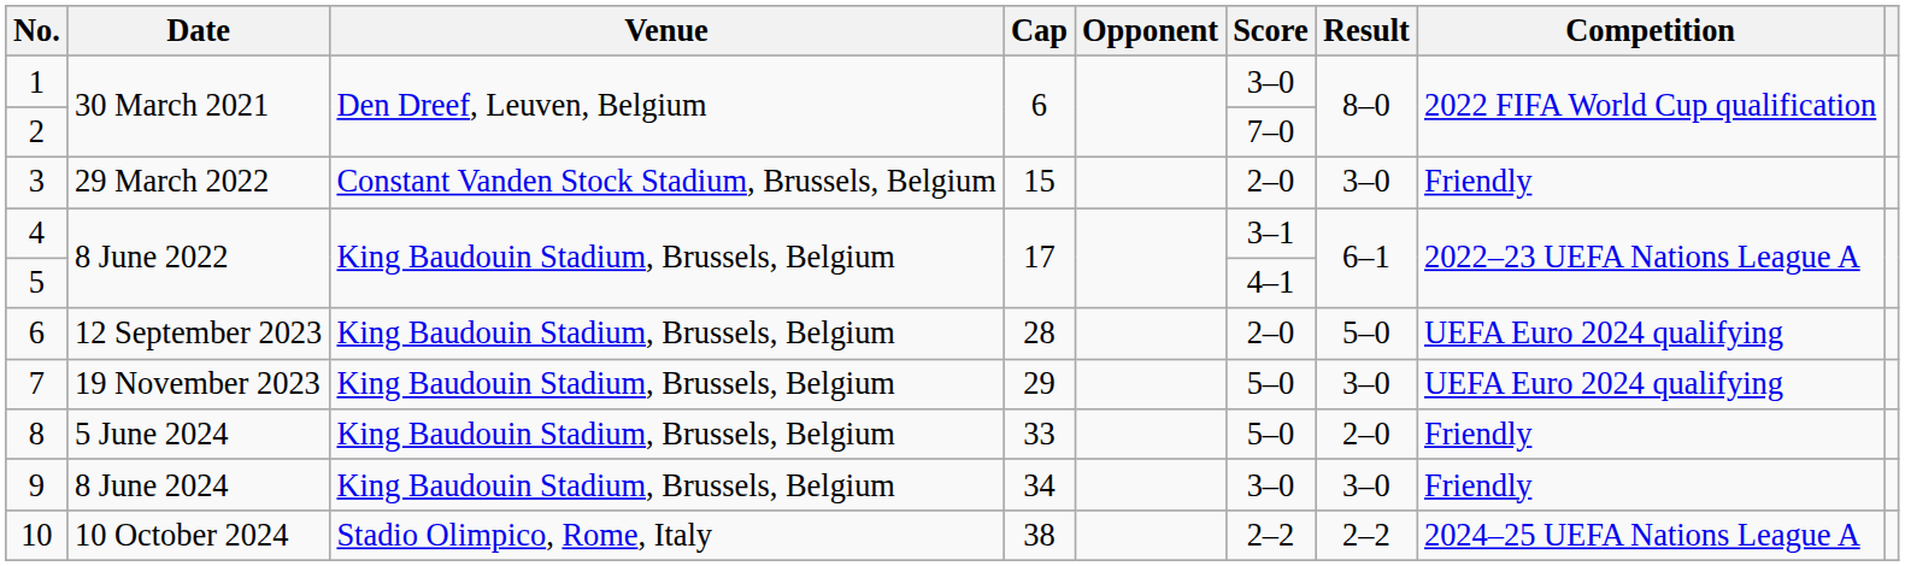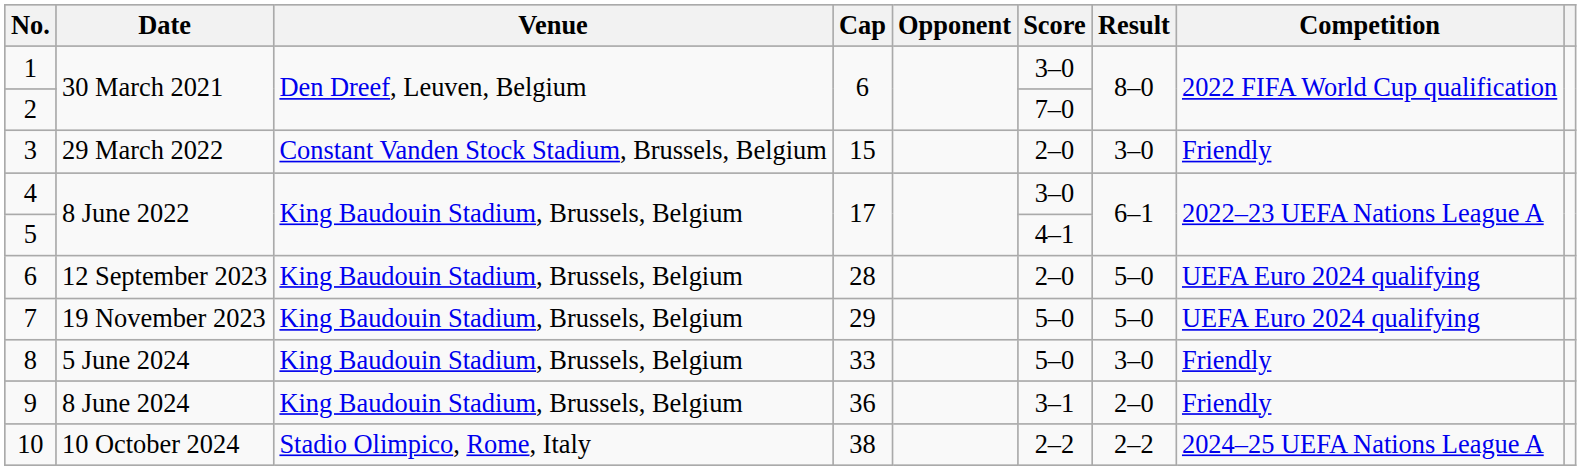4 | Score: 3–1 -> 3–0
7 | Result: 3–0 -> 5–0
8 | Result: 2–0 -> 3–0
9 | Cap: 34 -> 36
9 | Score: 3–0 -> 3–1
9 | Result: 3–0 -> 2–0
